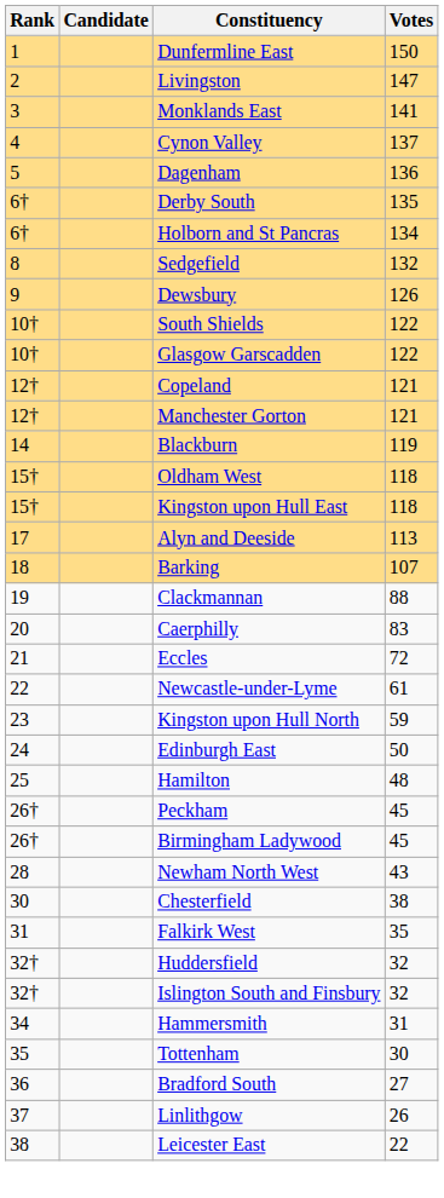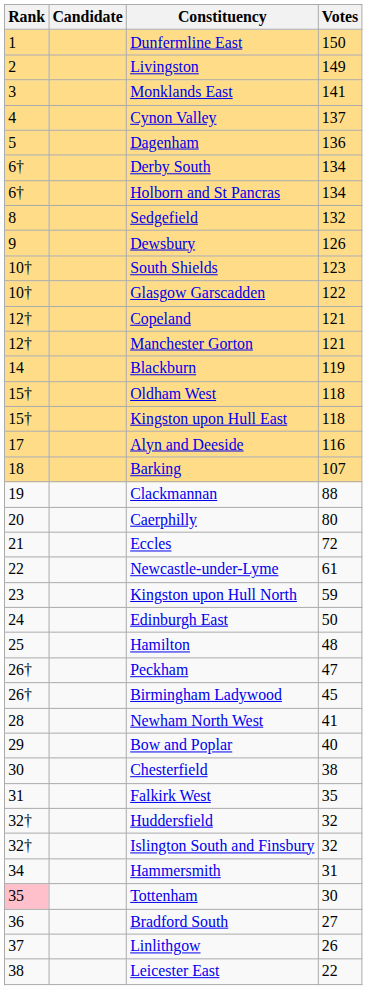Livingston | Votes: 147 -> 149
Derby South | Votes: 135 -> 134
South Shields | Votes: 122 -> 123
Alyn and Deeside | Votes: 113 -> 116
Caerphilly | Votes: 83 -> 80
Peckham | Votes: 45 -> 47
Newham North West | Votes: 43 -> 41
+ row: 29 | Bow and Poplar | 40
Tottenham | Rank: no background -> pink background
